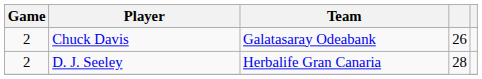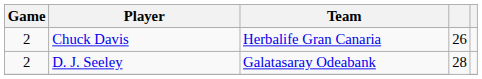Chuck Davis | Team: Galatasaray Odeabank -> Herbalife Gran Canaria
D. J. Seeley | Team: Herbalife Gran Canaria -> Galatasaray Odeabank
